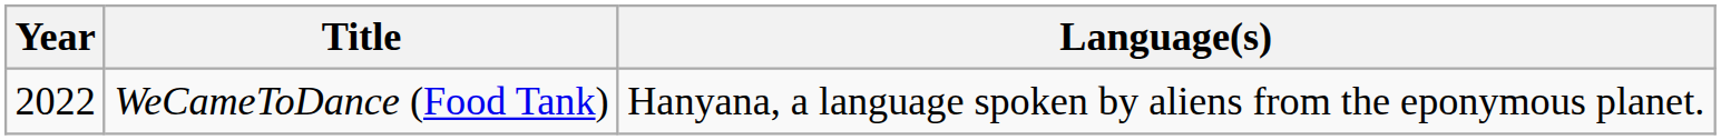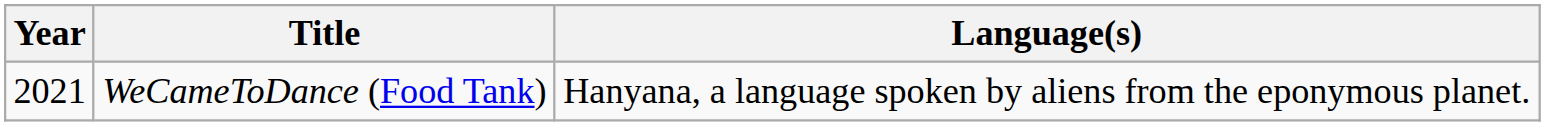WeCameToDance (Food Tank) | Year: 2022 -> 2021
